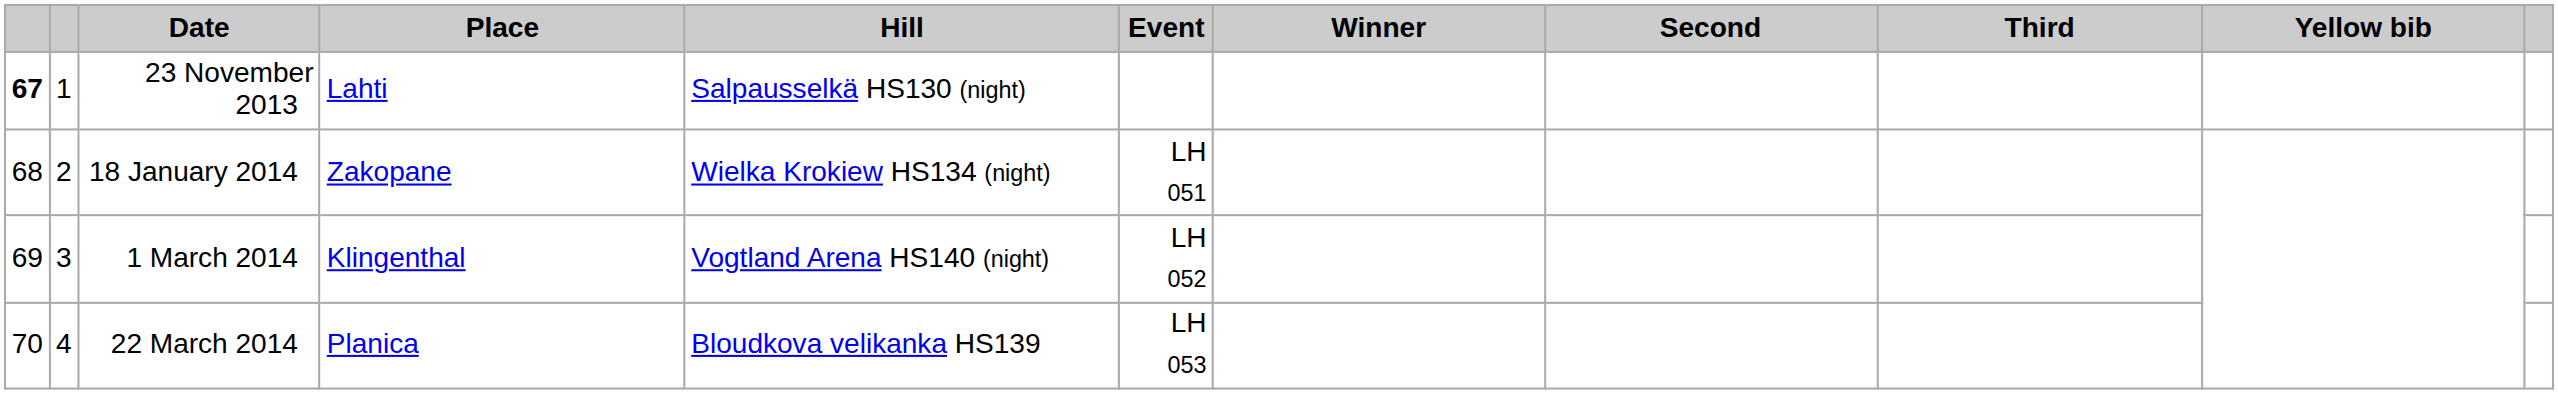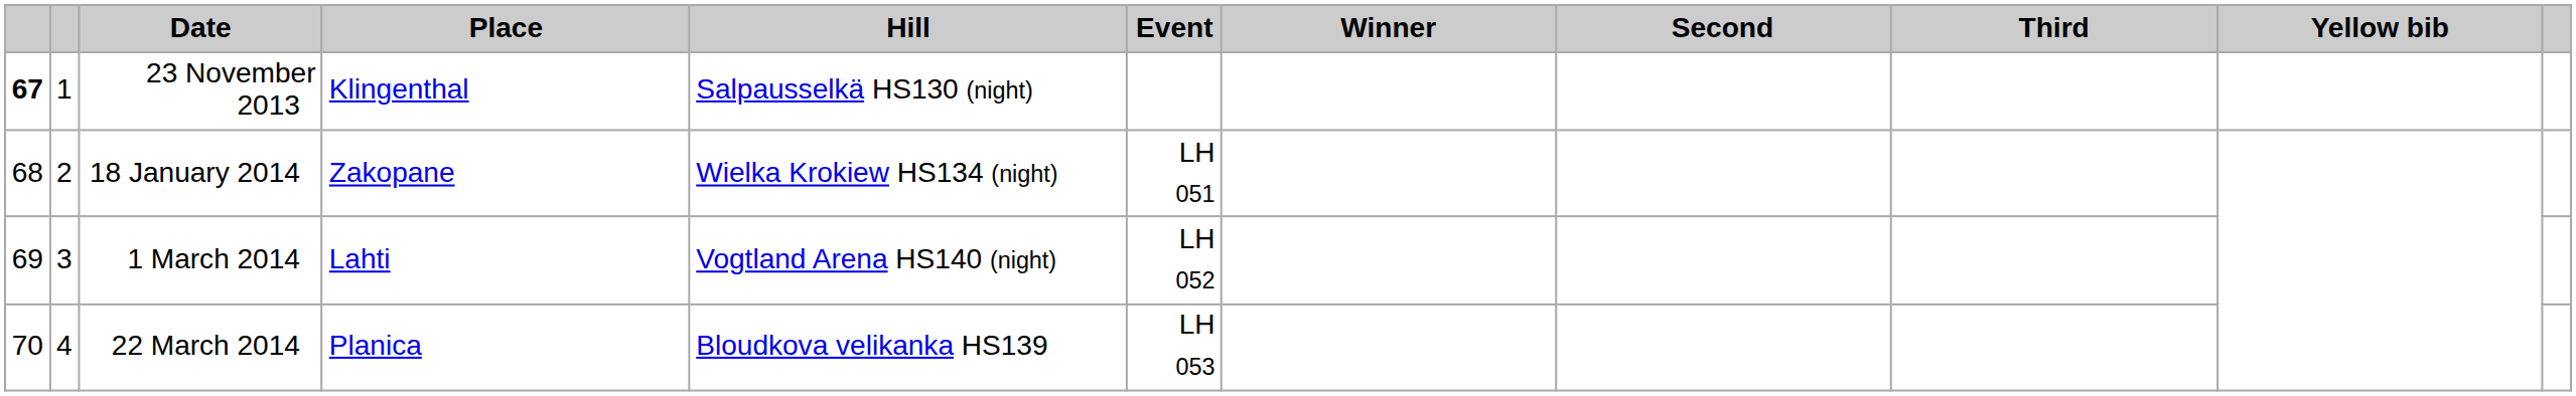23 November 2013 | Place: Lahti -> Klingenthal
1 March 2014 | Place: Klingenthal -> Lahti
